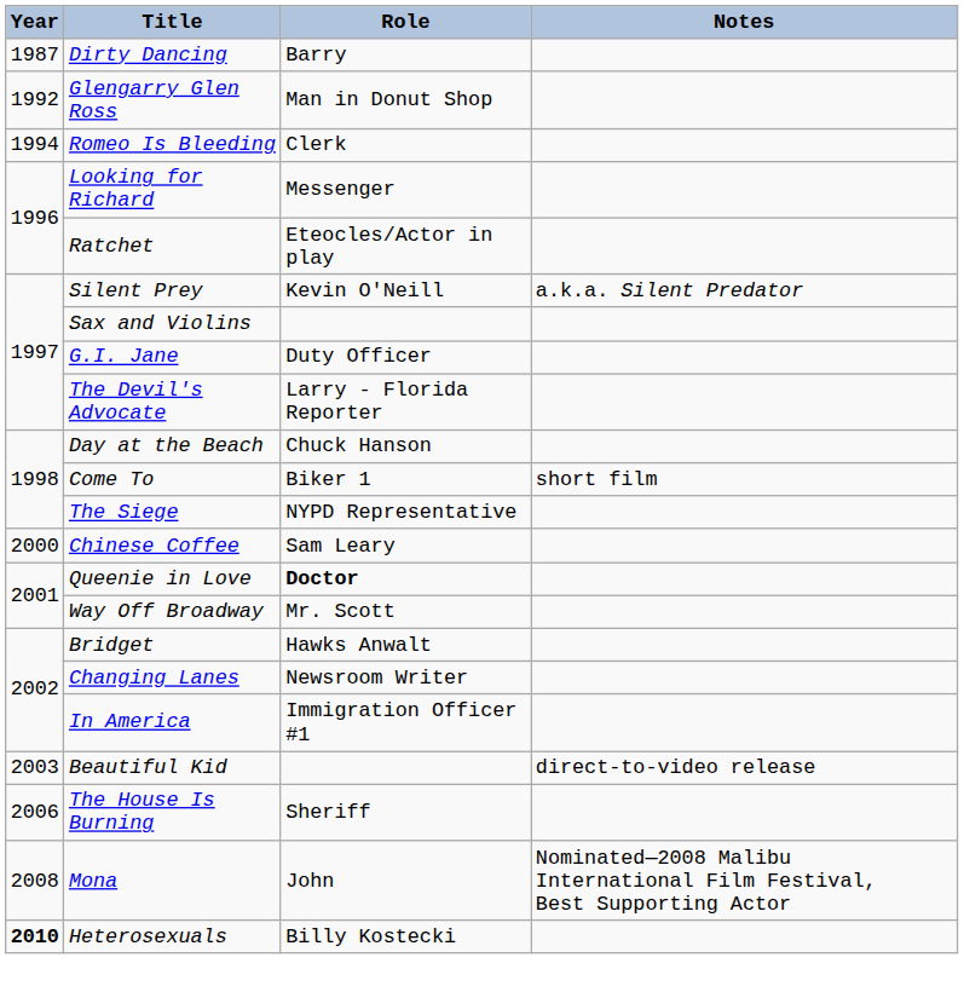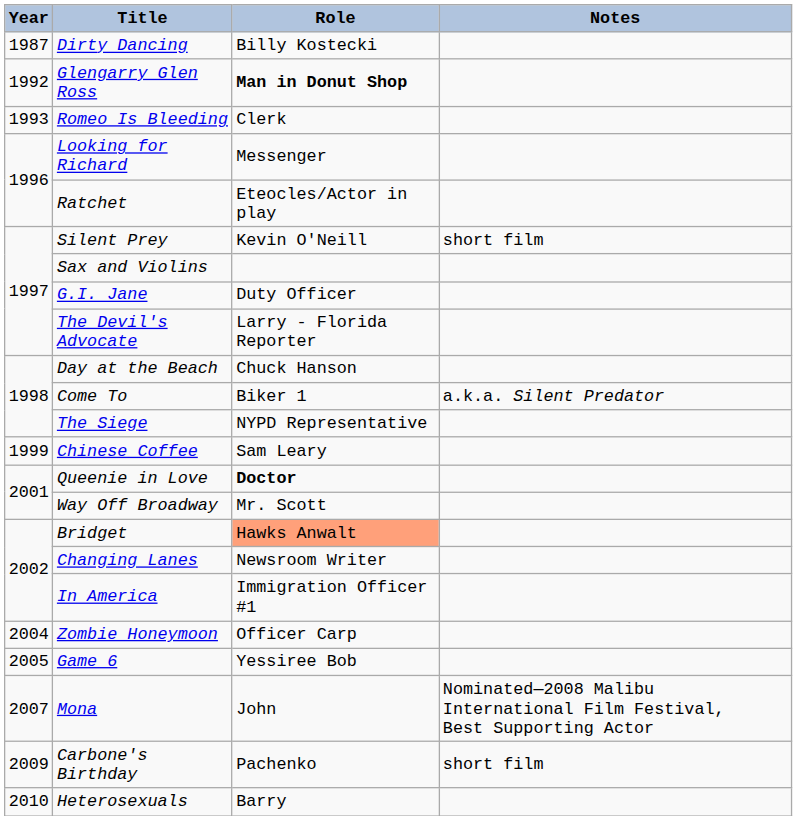Dirty Dancing | Role: Barry -> Billy Kostecki
Glengarry Glen Ross | Role: normal -> bold
Romeo Is Bleeding | Year: 1994 -> 1993
Silent Prey | Notes: a.k.a. Silent Predator -> short film
Come To | Notes: short film -> a.k.a. Silent Predator
Chinese Coffee | Year: 2000 -> 1999
Bridget | Role: no background -> lightsalmon background
- row: 2003 | Beautiful Kid | direct-to-video release
+ row: 2004 | Zombie Honeymoon | Officer Carp
+ row: 2005 | Game 6 | Yessiree Bob
- row: 2006 | The House Is Burning | Sheriff
Mona | Year: 2008 -> 2007
+ row: 2009 | Carbone's Birthday | Pachenko | short film
Heterosexuals | Year: bold -> normal
Heterosexuals | Role: Billy Kostecki -> Barry
